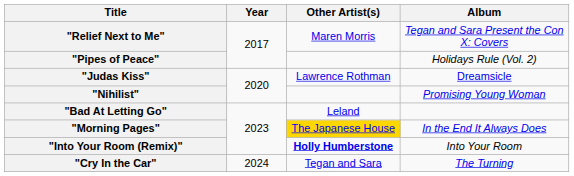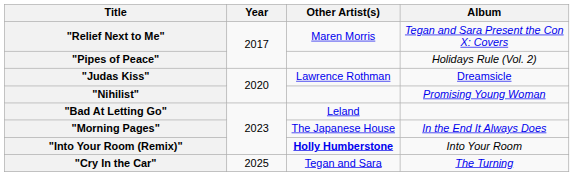"Morning Pages" | Other Artist(s): gold background -> no background
"Cry In the Car" | Year: 2024 -> 2025
